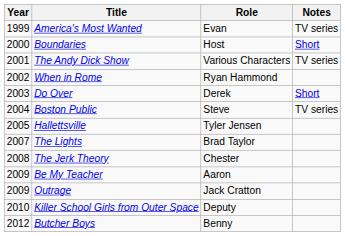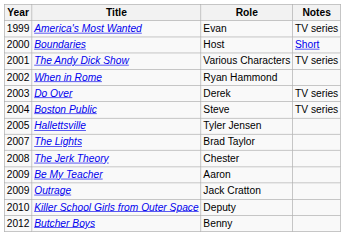Do Over | Notes: Short -> TV series
